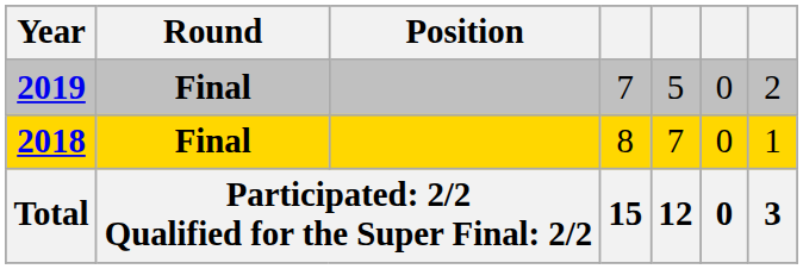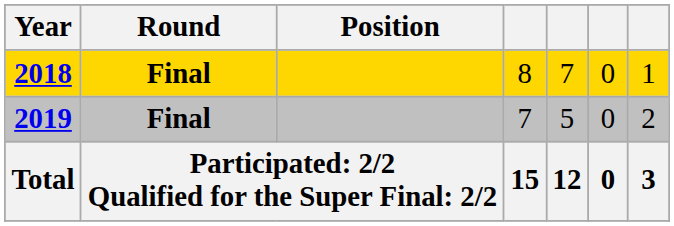rows swapped: 2018 <-> 2019
